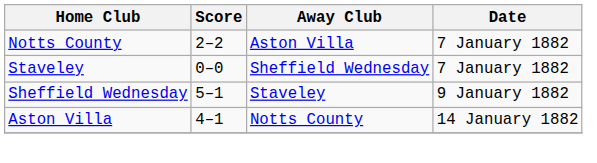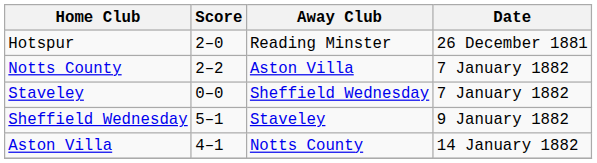+ row: Hotspur | 2–0 | Reading Minster | 26 December 1881
